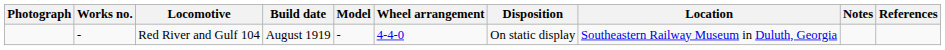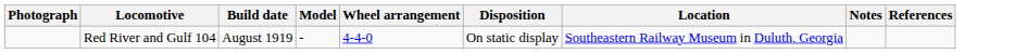- column: Works no. | -
